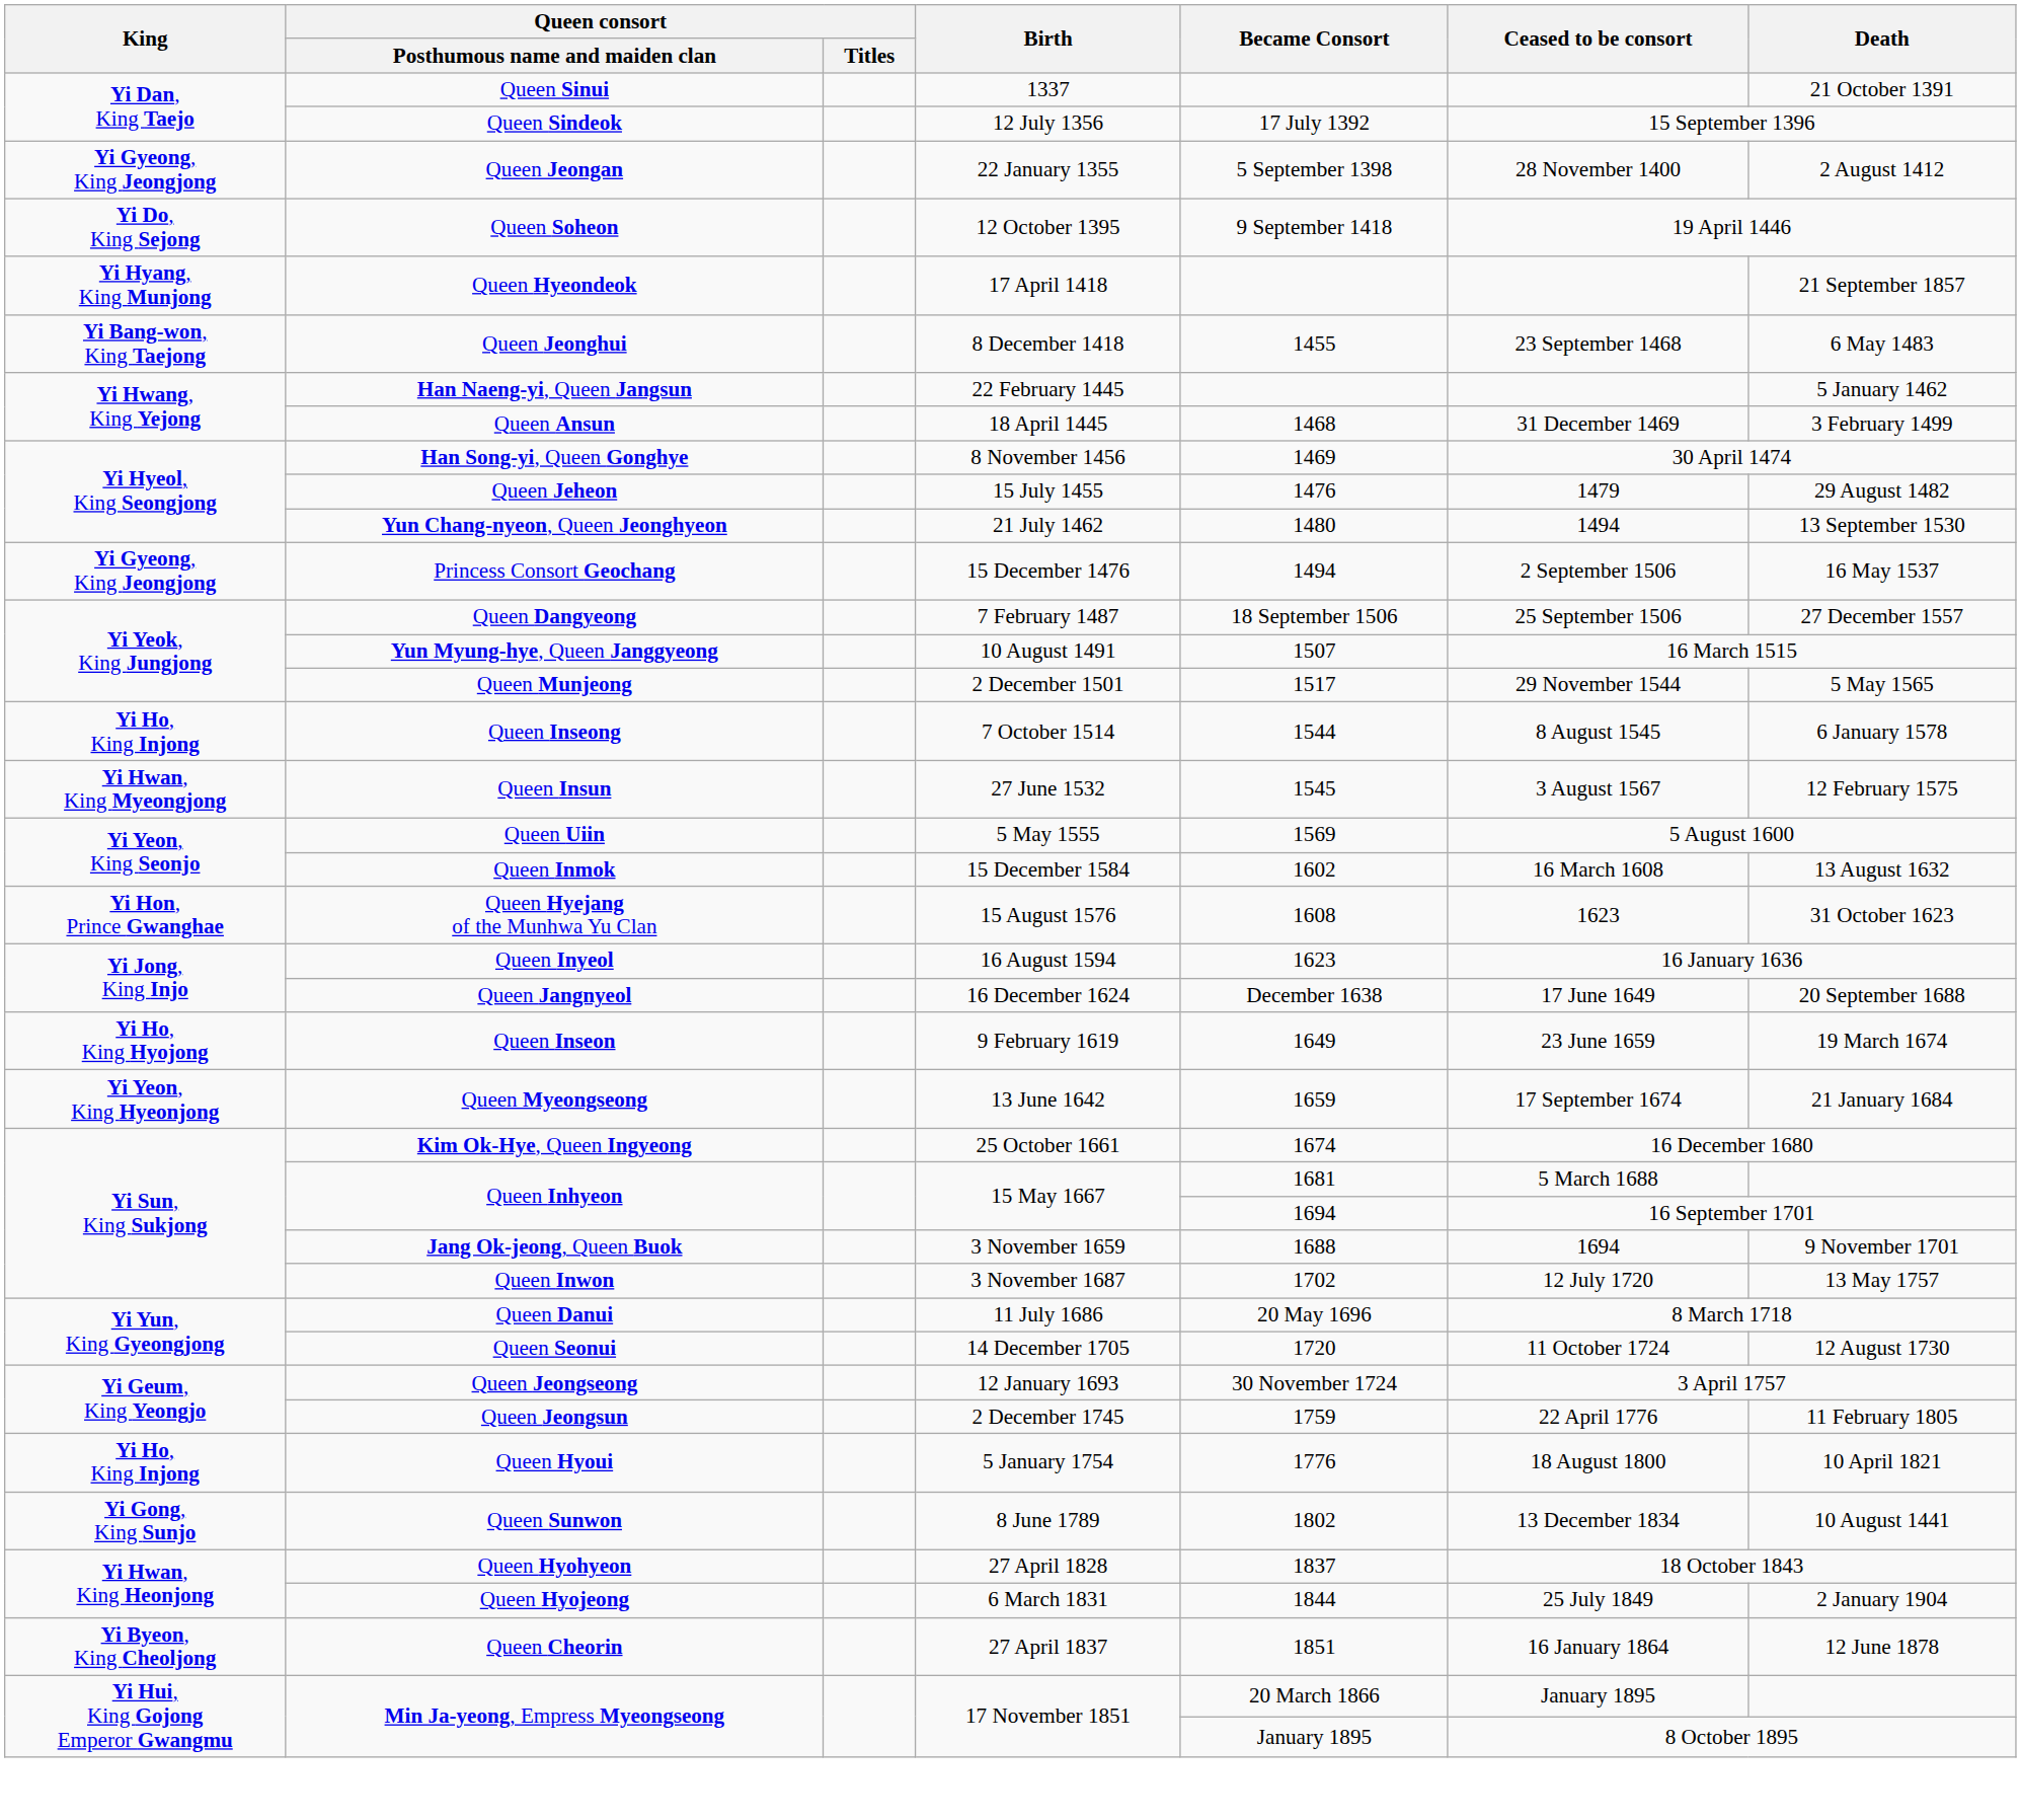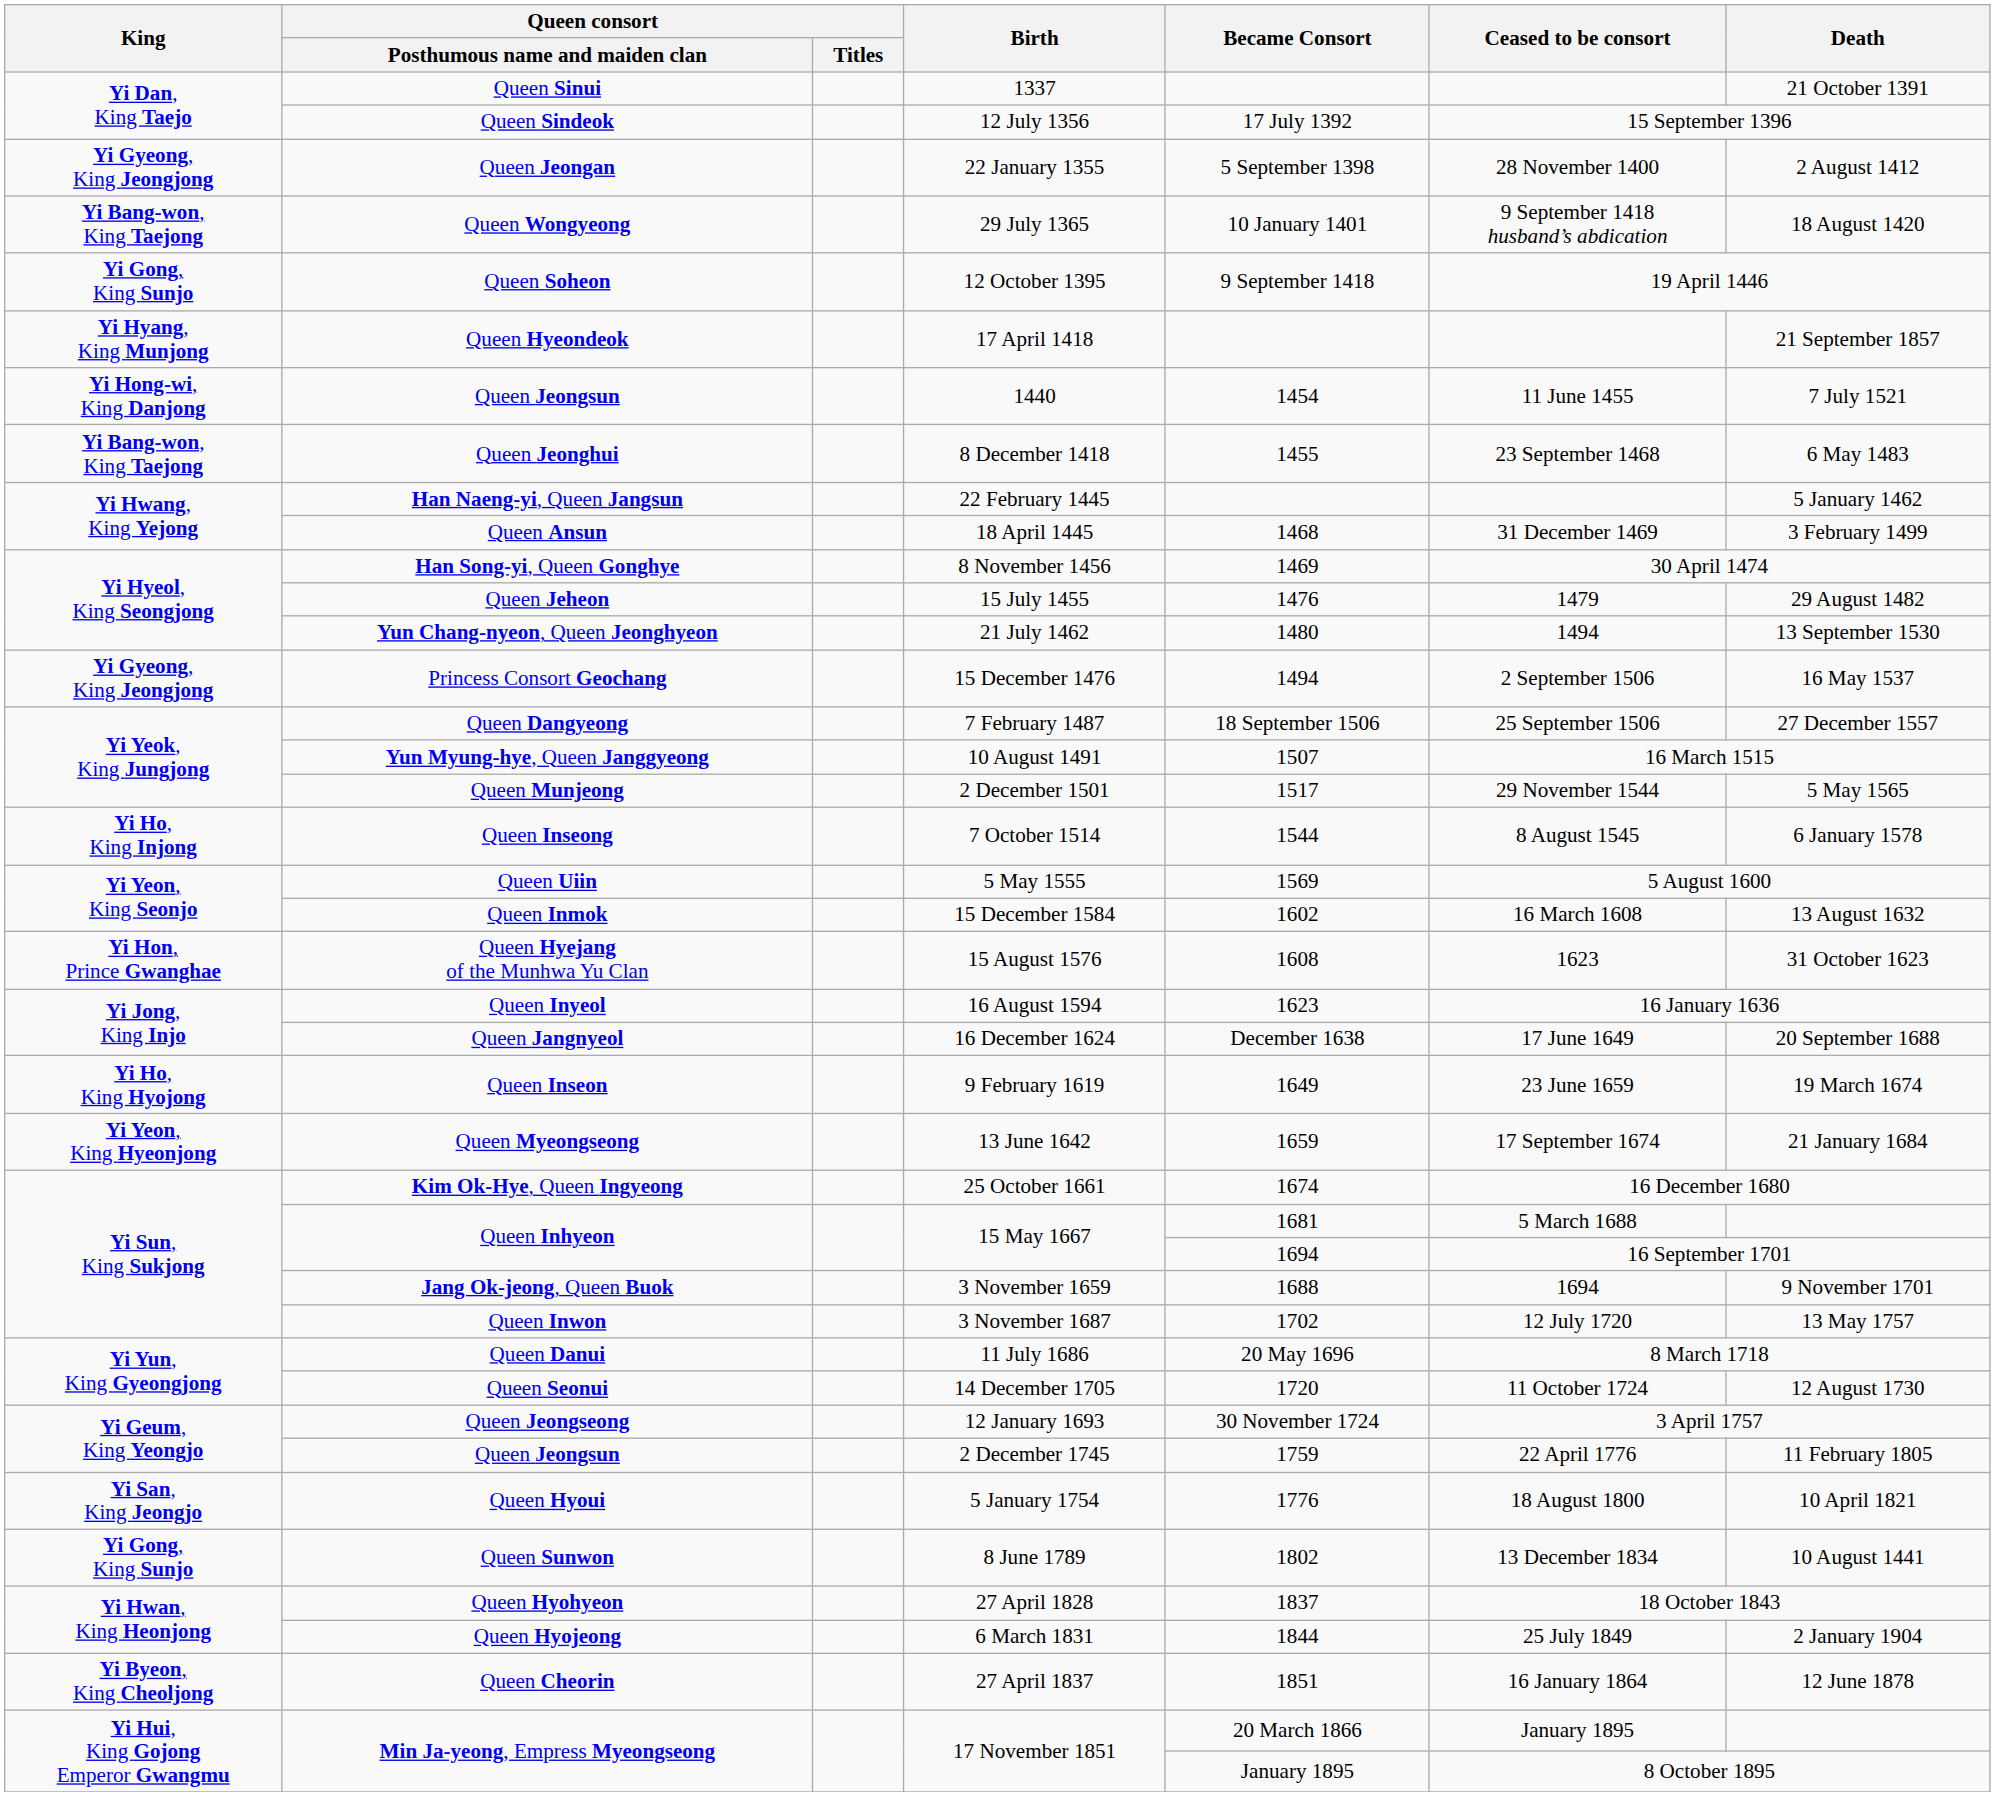+ row: Yi Bang-won, King Taejong | Queen Wongyeong | 29 July 1365 | 10 January 1401 | 9 September 1418 husband’s abdication | 18 August 1420
12 October 1395 | King: Yi Do, King Sejong -> Yi Gong, King Sunjo
+ row: Yi Hong-wi, King Danjong | Queen Jeongsun | 1440 | 1454 | 11 June 1455 | 7 July 1521
- row: Yi Hwan, King Myeongjong | Queen Insun | 27 June 1532 | 1545 | 3 August 1567 | 12 February 1575
5 January 1754 | King: Yi Ho, King Injong -> Yi San, King Jeongjo
